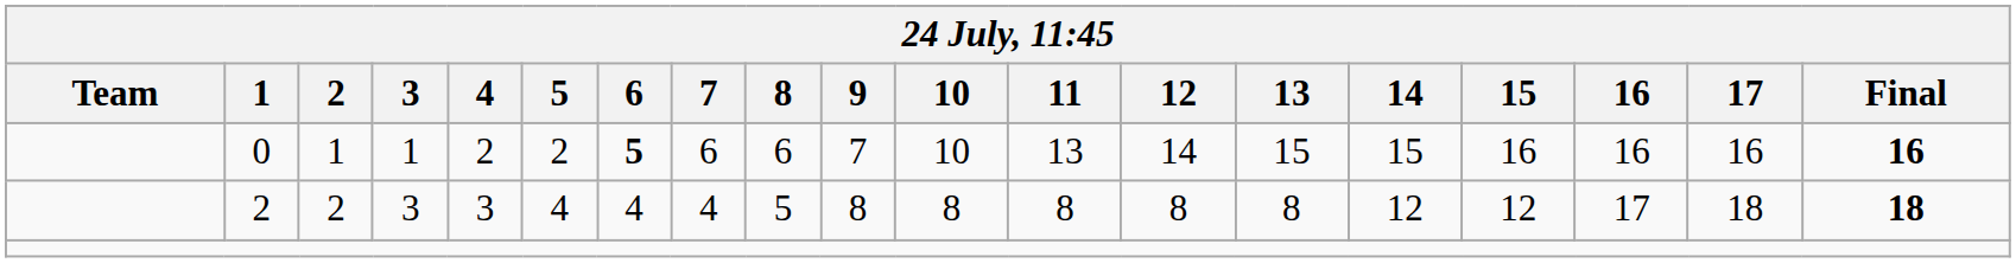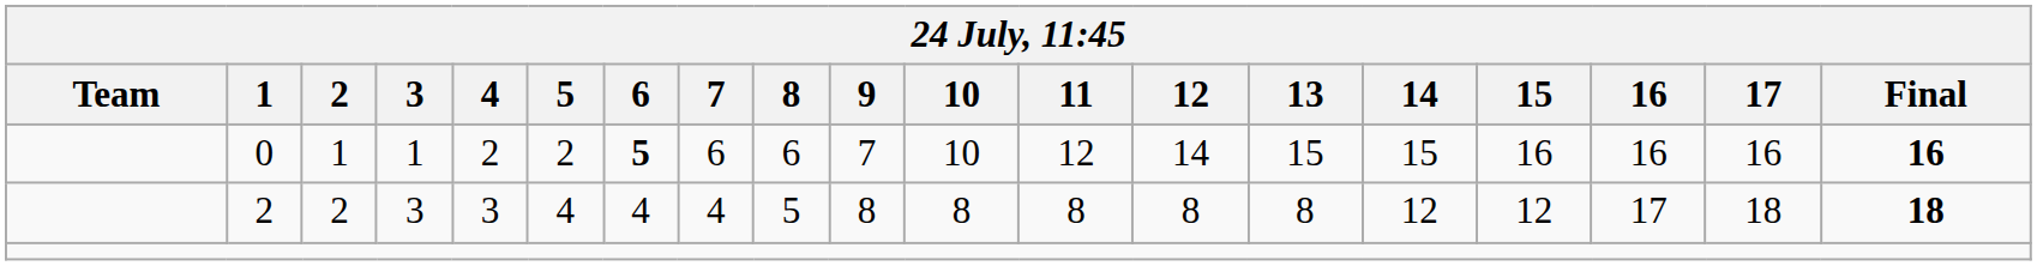0 | 11: 13 -> 12
